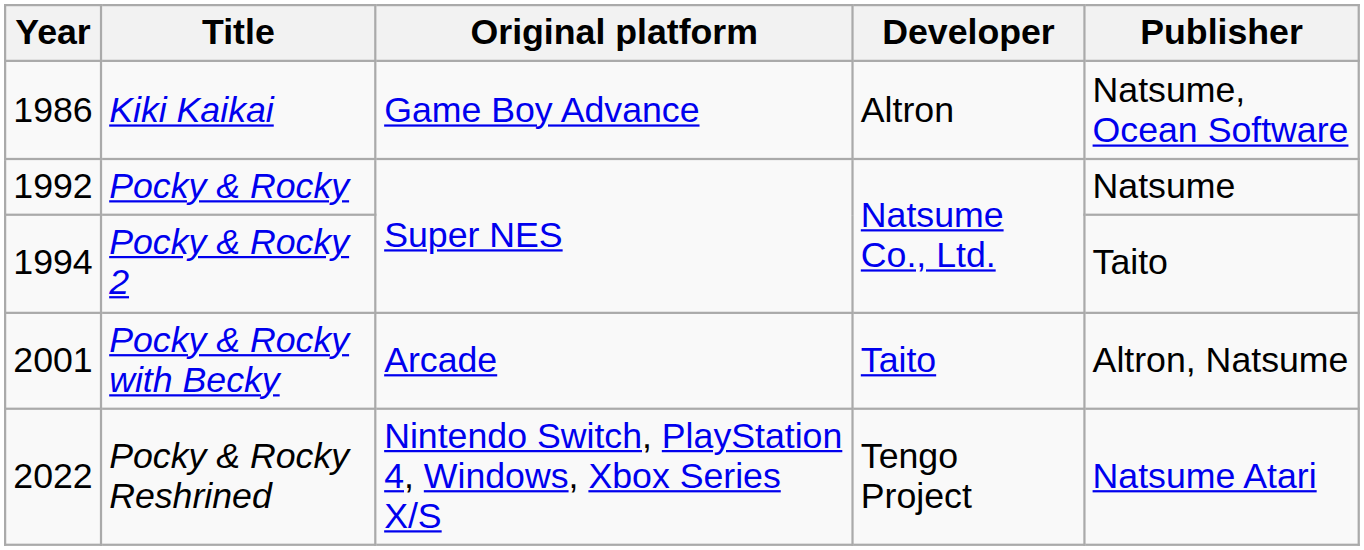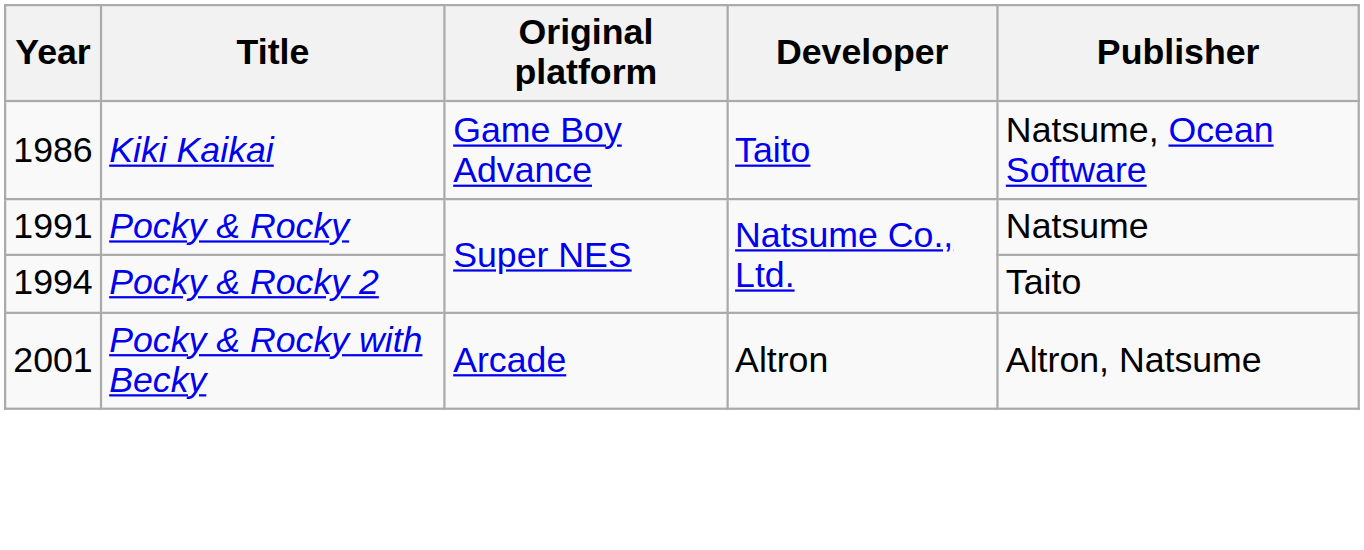Kiki Kaikai | Developer: Altron -> Taito
Pocky & Rocky | Year: 1992 -> 1991
Pocky & Rocky with Becky | Developer: Taito -> Altron
- row: 2022 | Pocky & Rocky Reshrined | Nintendo Switch, PlayStation 4, Windows, Xbox Series X/S | Tengo Project | Natsume Atari
